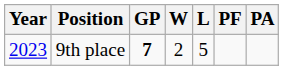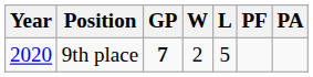9th place | Year: 2023 -> 2020
